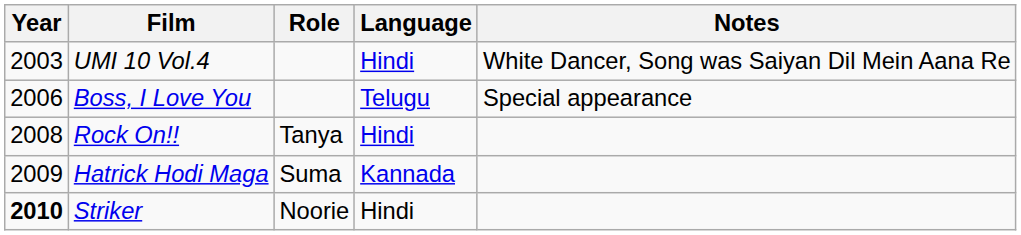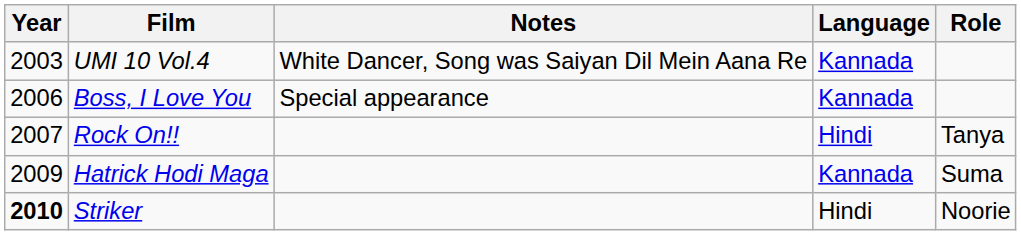columns swapped: Role <-> Notes
UMI 10 Vol.4 | Language: Hindi -> Kannada
Boss, I Love You | Language: Telugu -> Kannada
Rock On!! | Year: 2008 -> 2007
